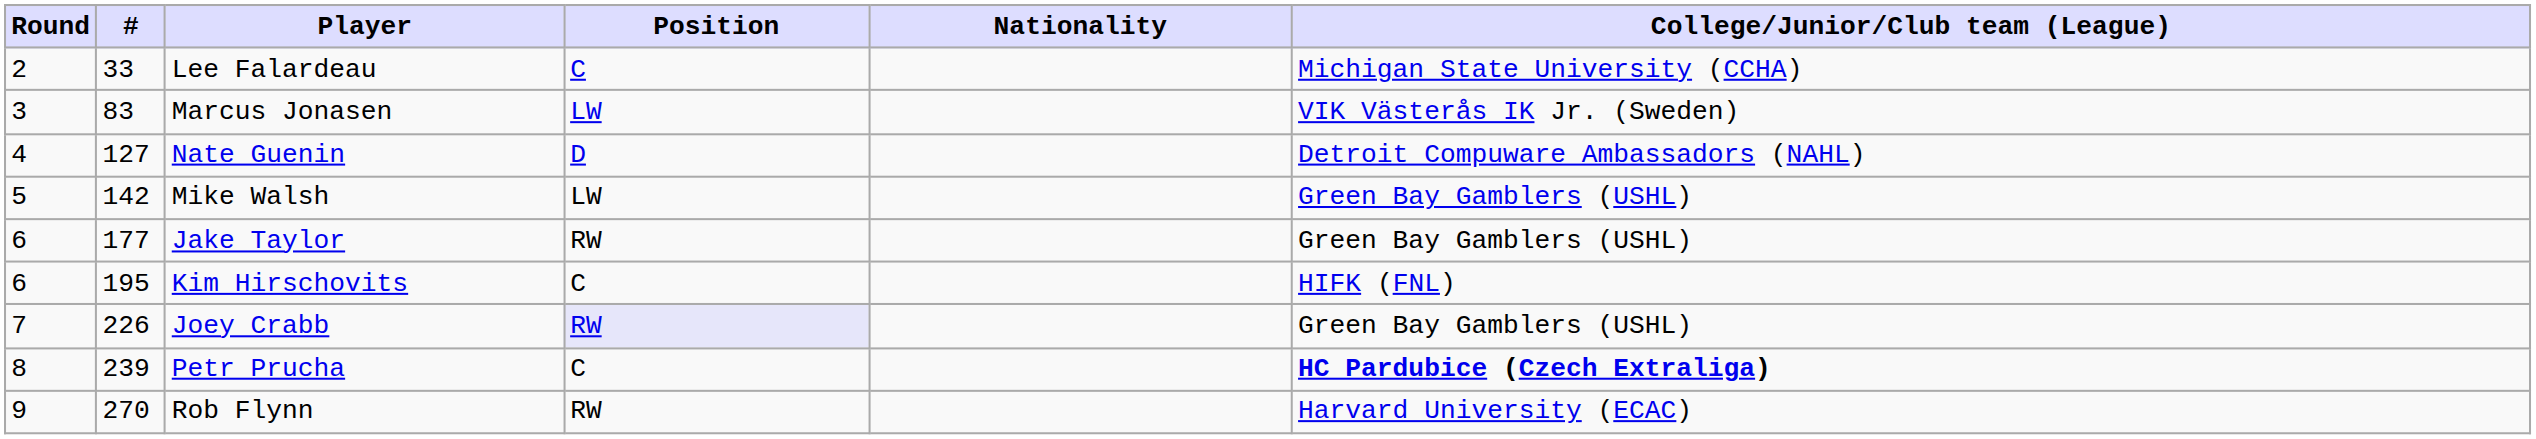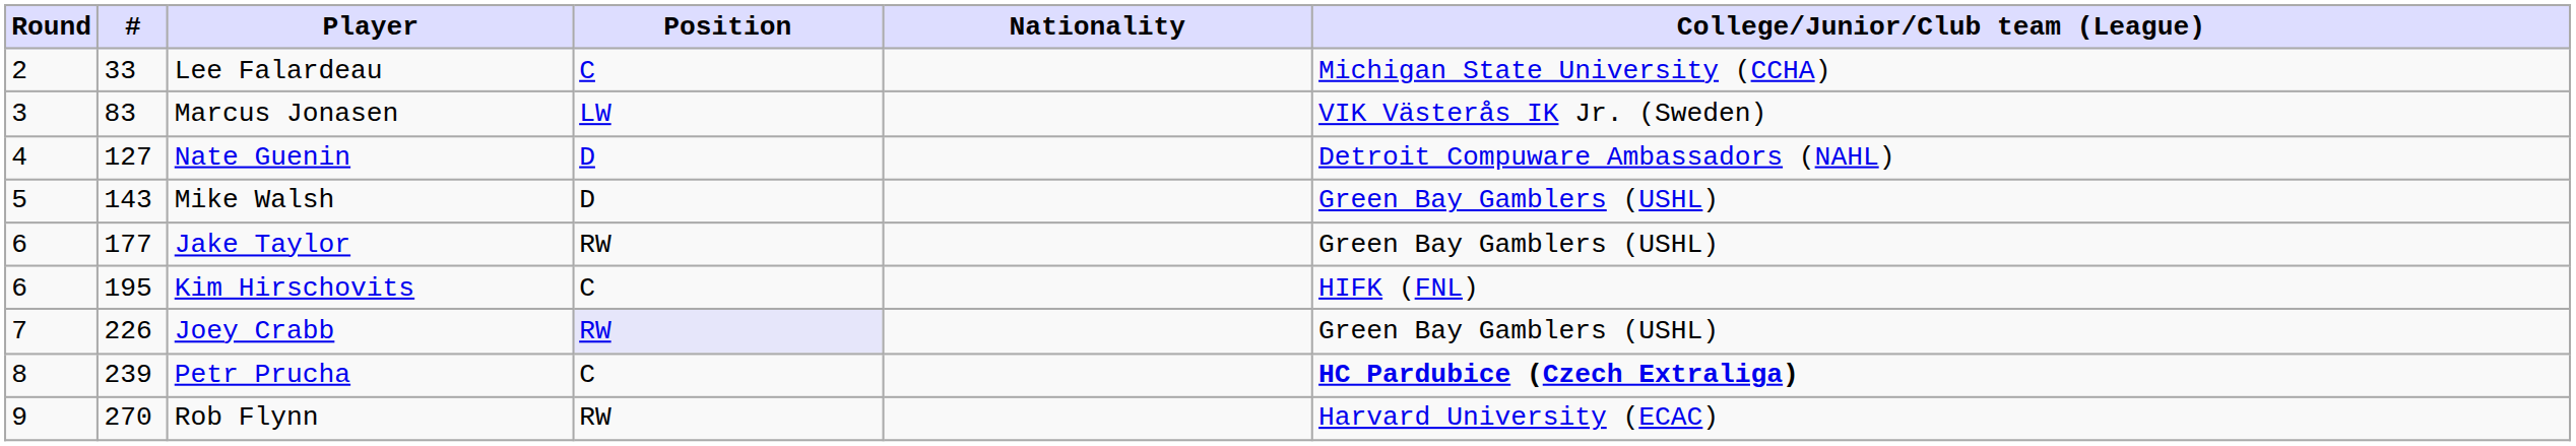Mike Walsh | #: 142 -> 143
Mike Walsh | Position: LW -> D
